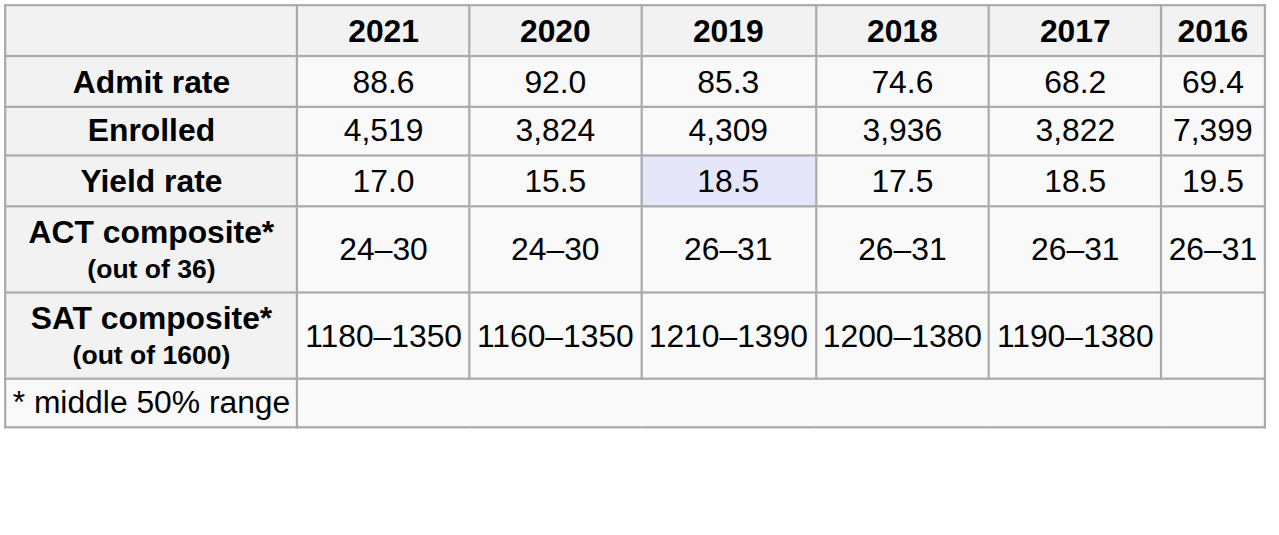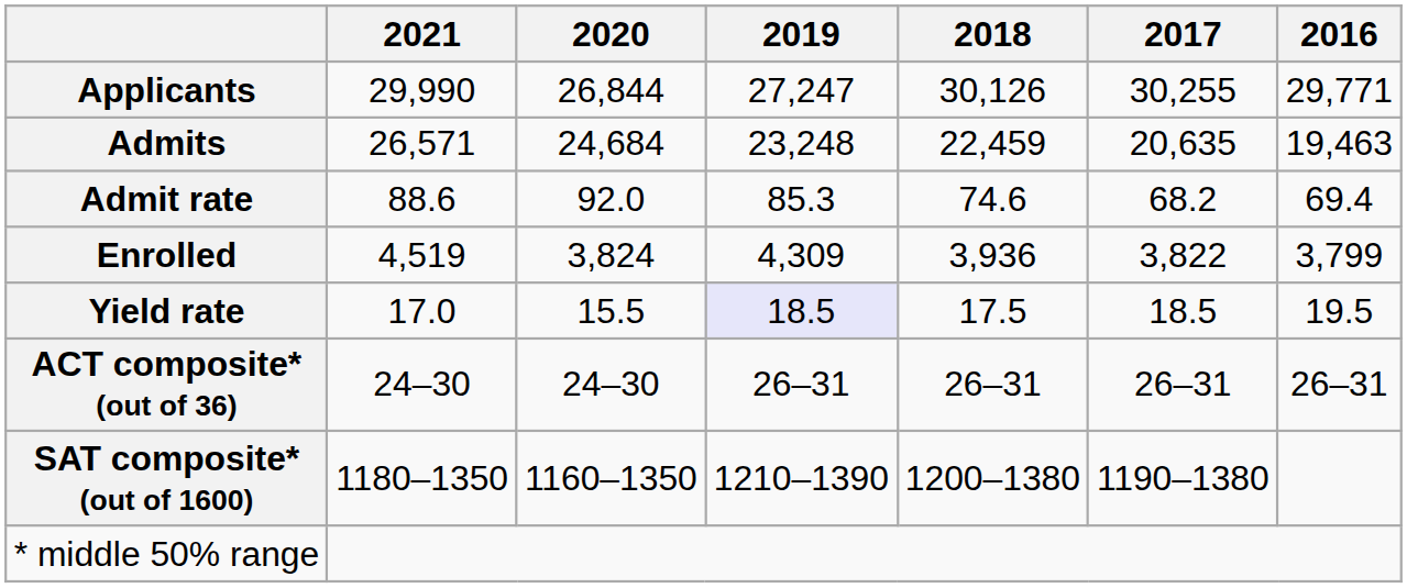+ row: Applicants | 29,990 | 26,844 | 27,247 | 30,126 | 30,255 | 29,771
+ row: Admits | 26,571 | 24,684 | 23,248 | 22,459 | 20,635 | 19,463
Enrolled | 2016: 7,399 -> 3,799
